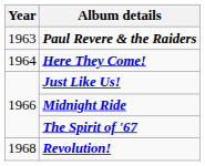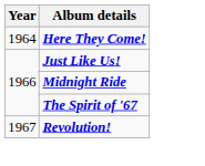- row: 1963 | Paul Revere & the Raiders
Revolution! | Year: 1968 -> 1967
